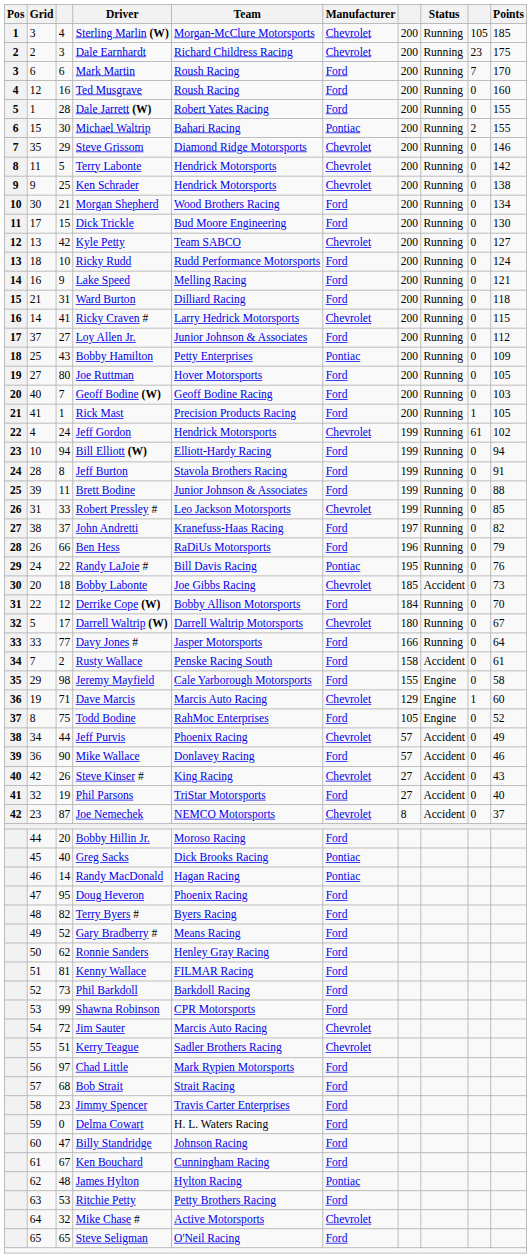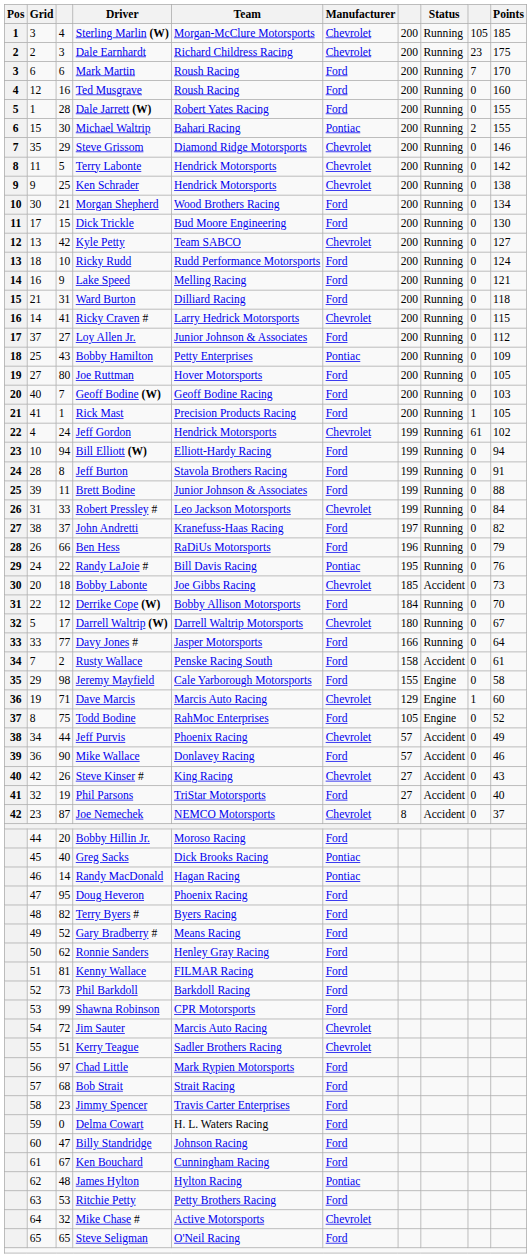Robert Pressley # | Points: 85 -> 84
